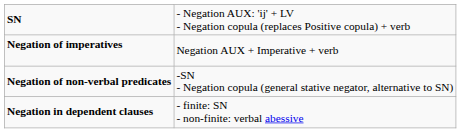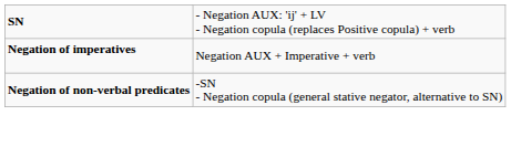- row: Negation in dependent clauses | - finite: SN - non-finite: verbal abessive
